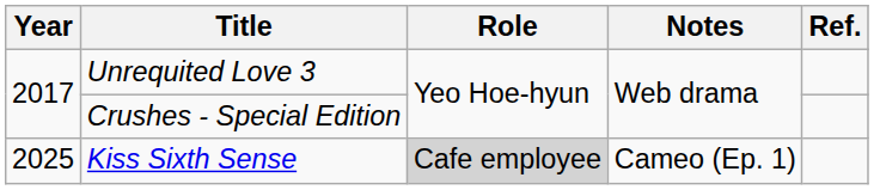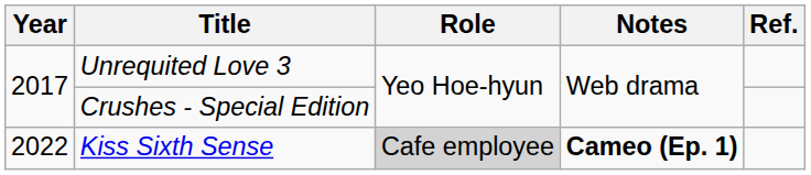Kiss Sixth Sense | Year: 2025 -> 2022
Kiss Sixth Sense | Notes: normal -> bold
